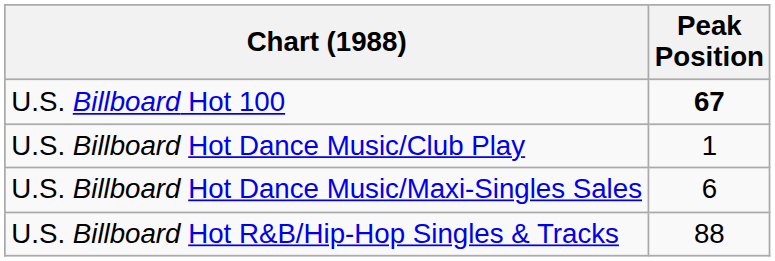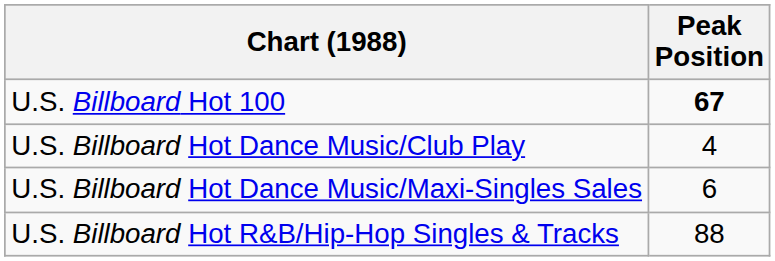U.S. Billboard Hot Dance Music/Club Play | Peak Position: 1 -> 4
